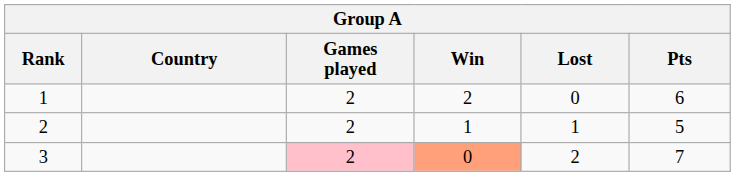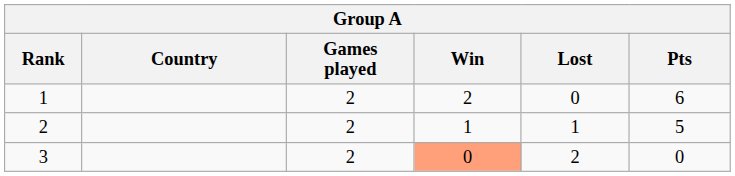3 | Games played: pink background -> no background
3 | Pts: 7 -> 0
